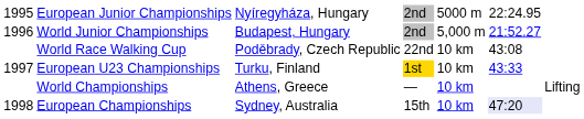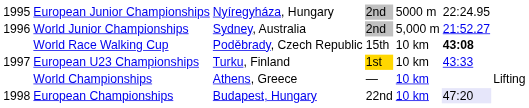World Junior Championships | column 3: Budapest, Hungary -> Sydney, Australia
World Race Walking Cup | column 4: 22nd -> 15th
World Race Walking Cup | column 6: normal -> bold
European Championships | column 3: Sydney, Australia -> Budapest, Hungary
European Championships | column 4: 15th -> 22nd
